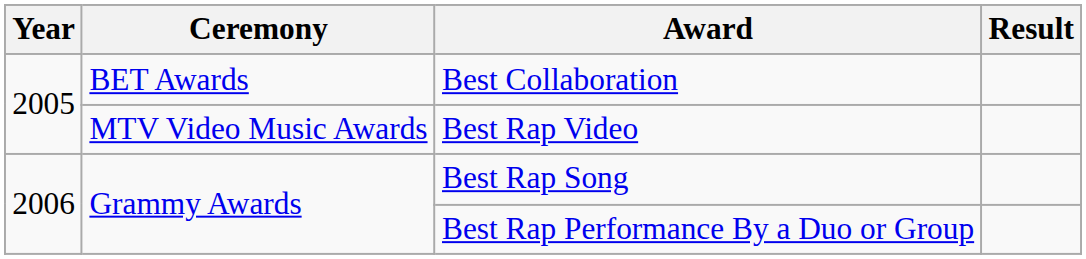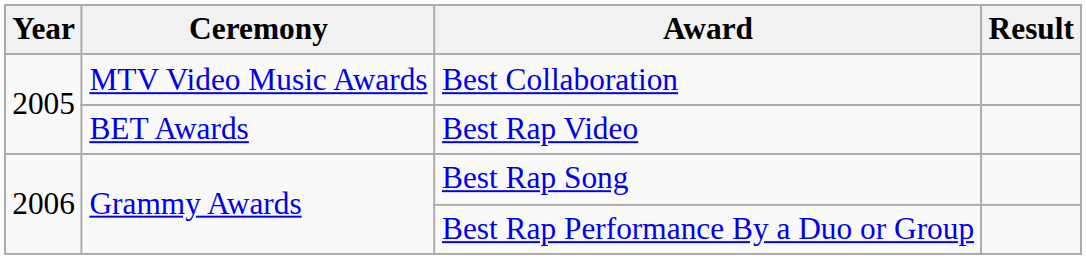Best Collaboration | Ceremony: BET Awards -> MTV Video Music Awards
Best Rap Video | Ceremony: MTV Video Music Awards -> BET Awards
